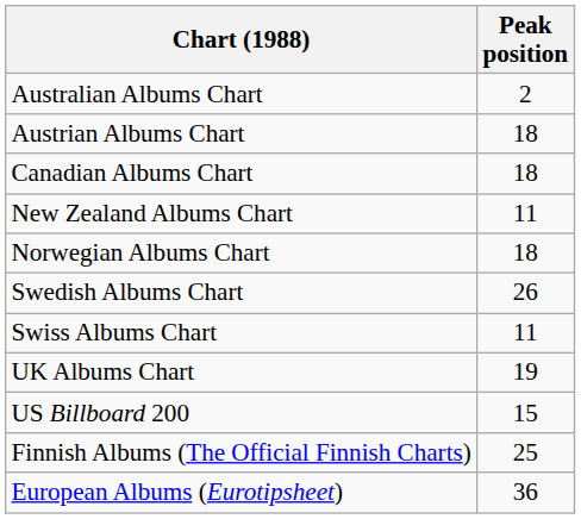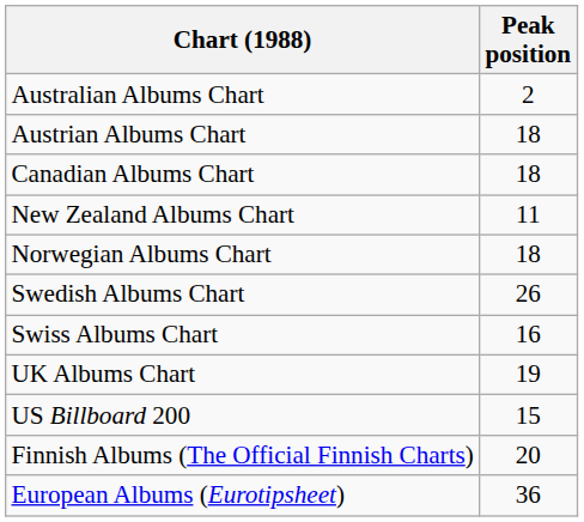Swiss Albums Chart | Peak position: 11 -> 16
Finnish Albums (The Official Finnish Charts) | Peak position: 25 -> 20
